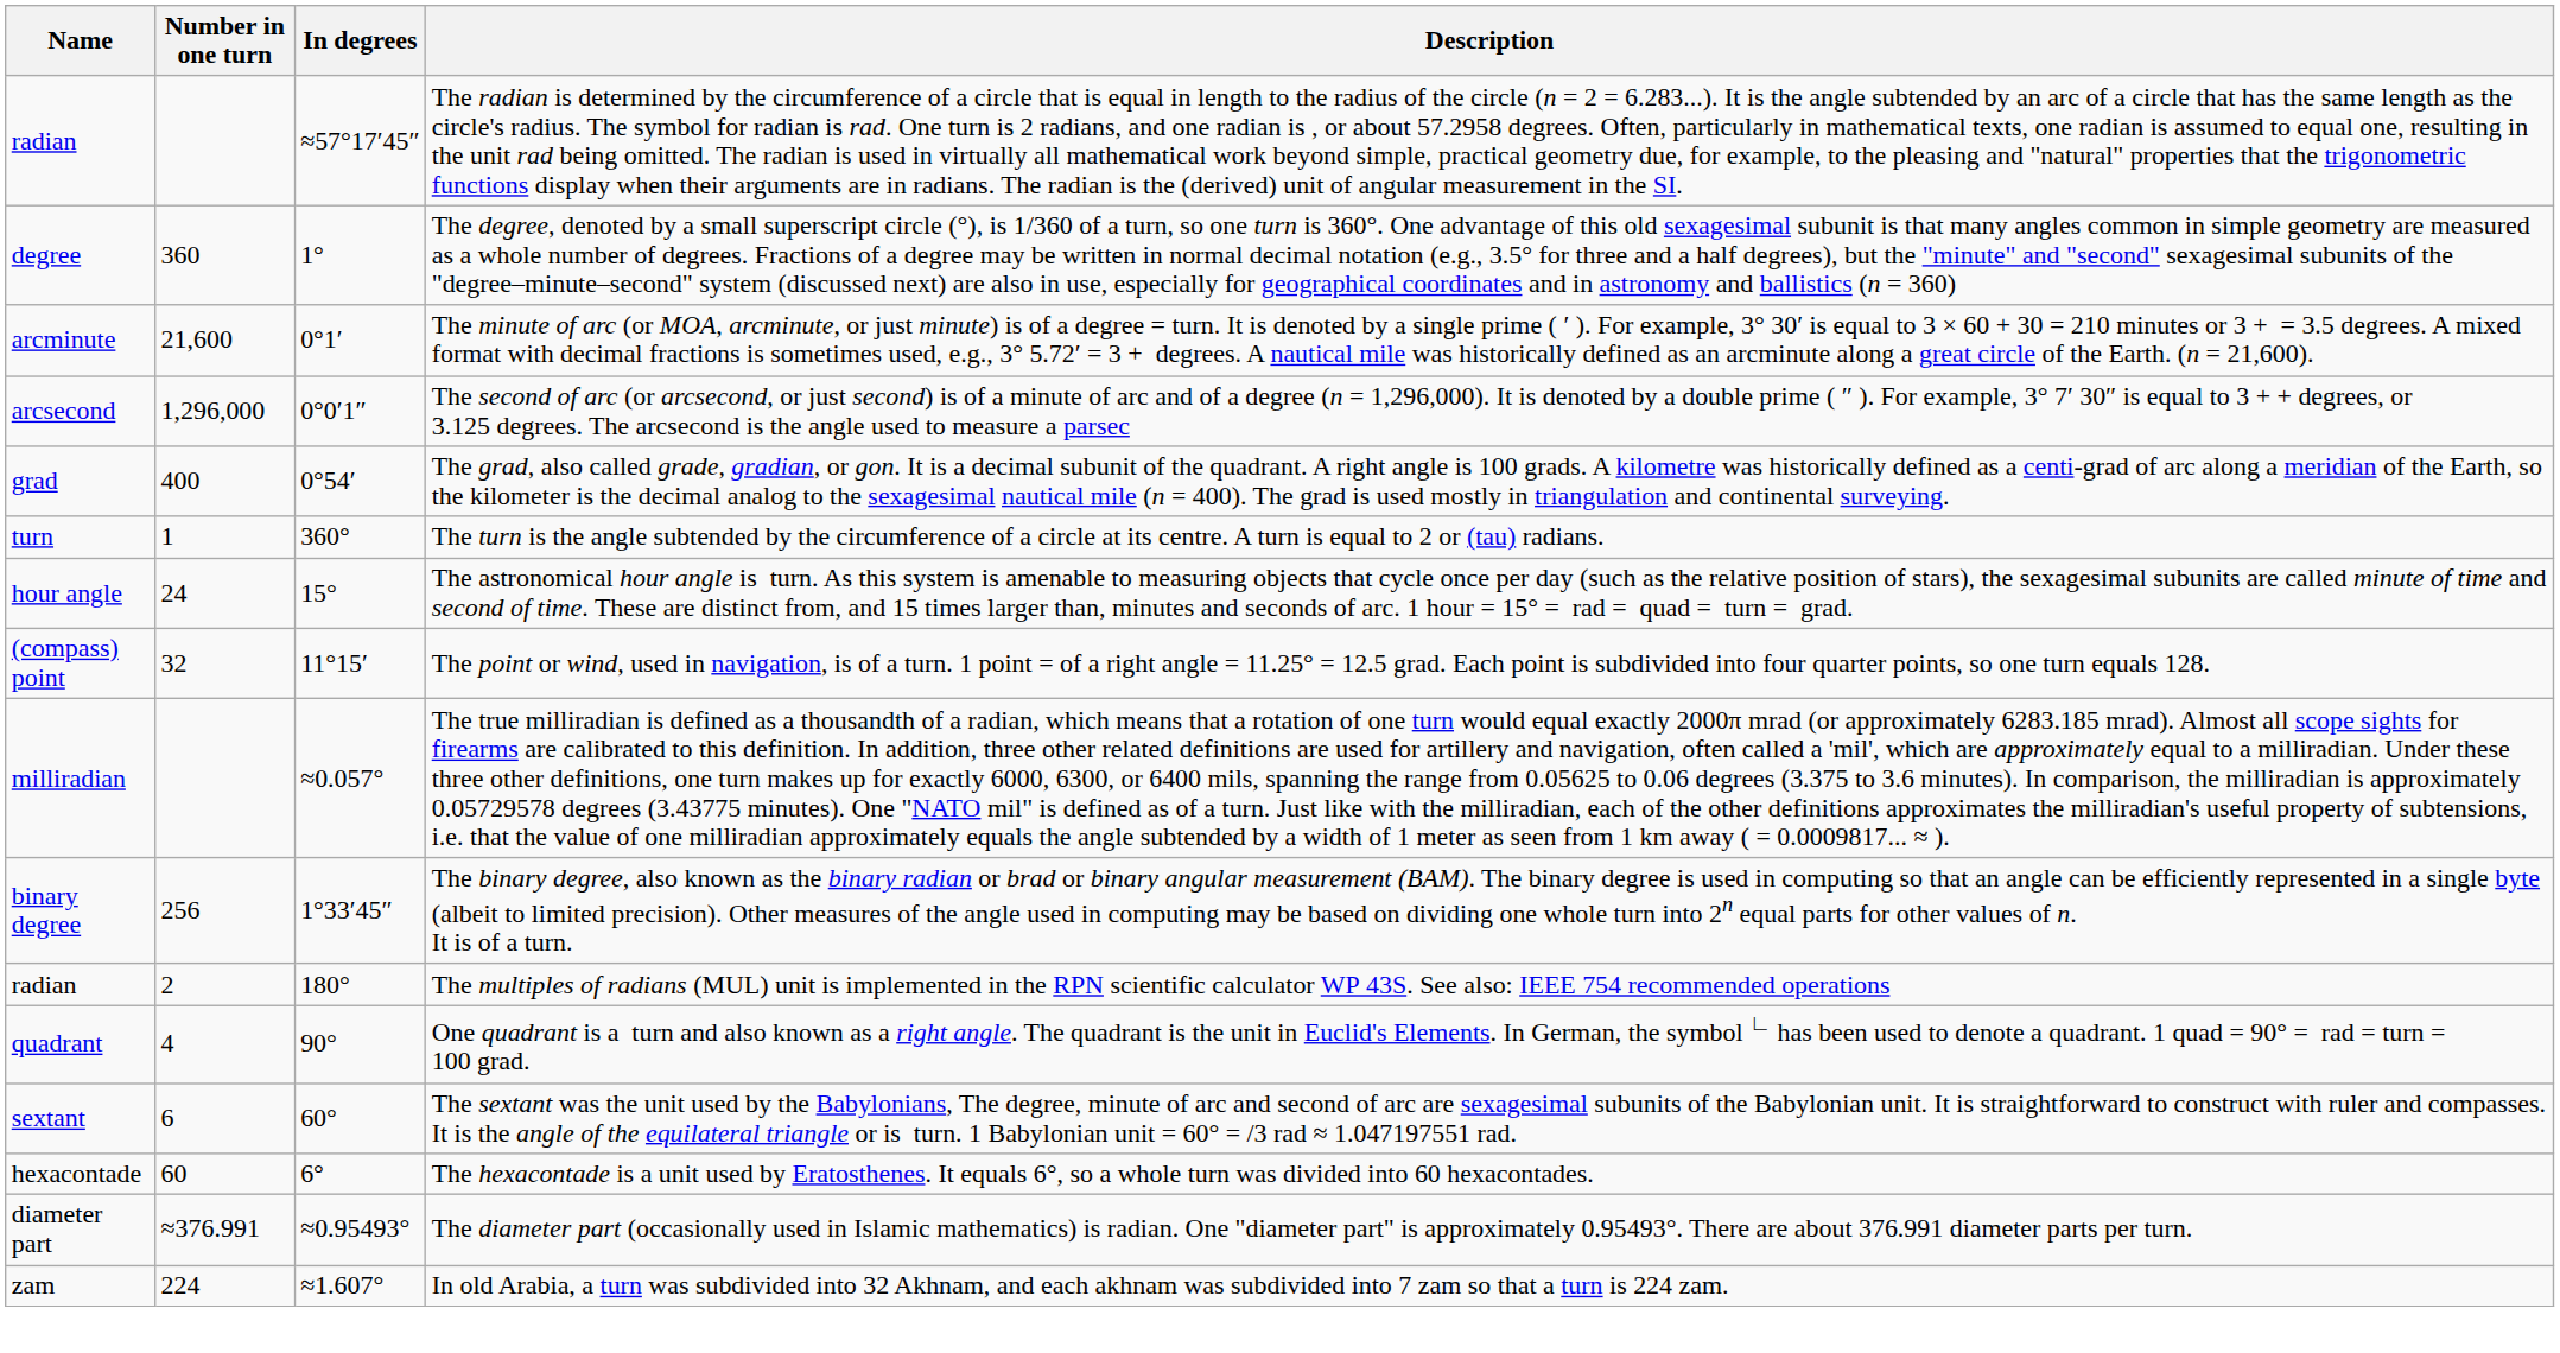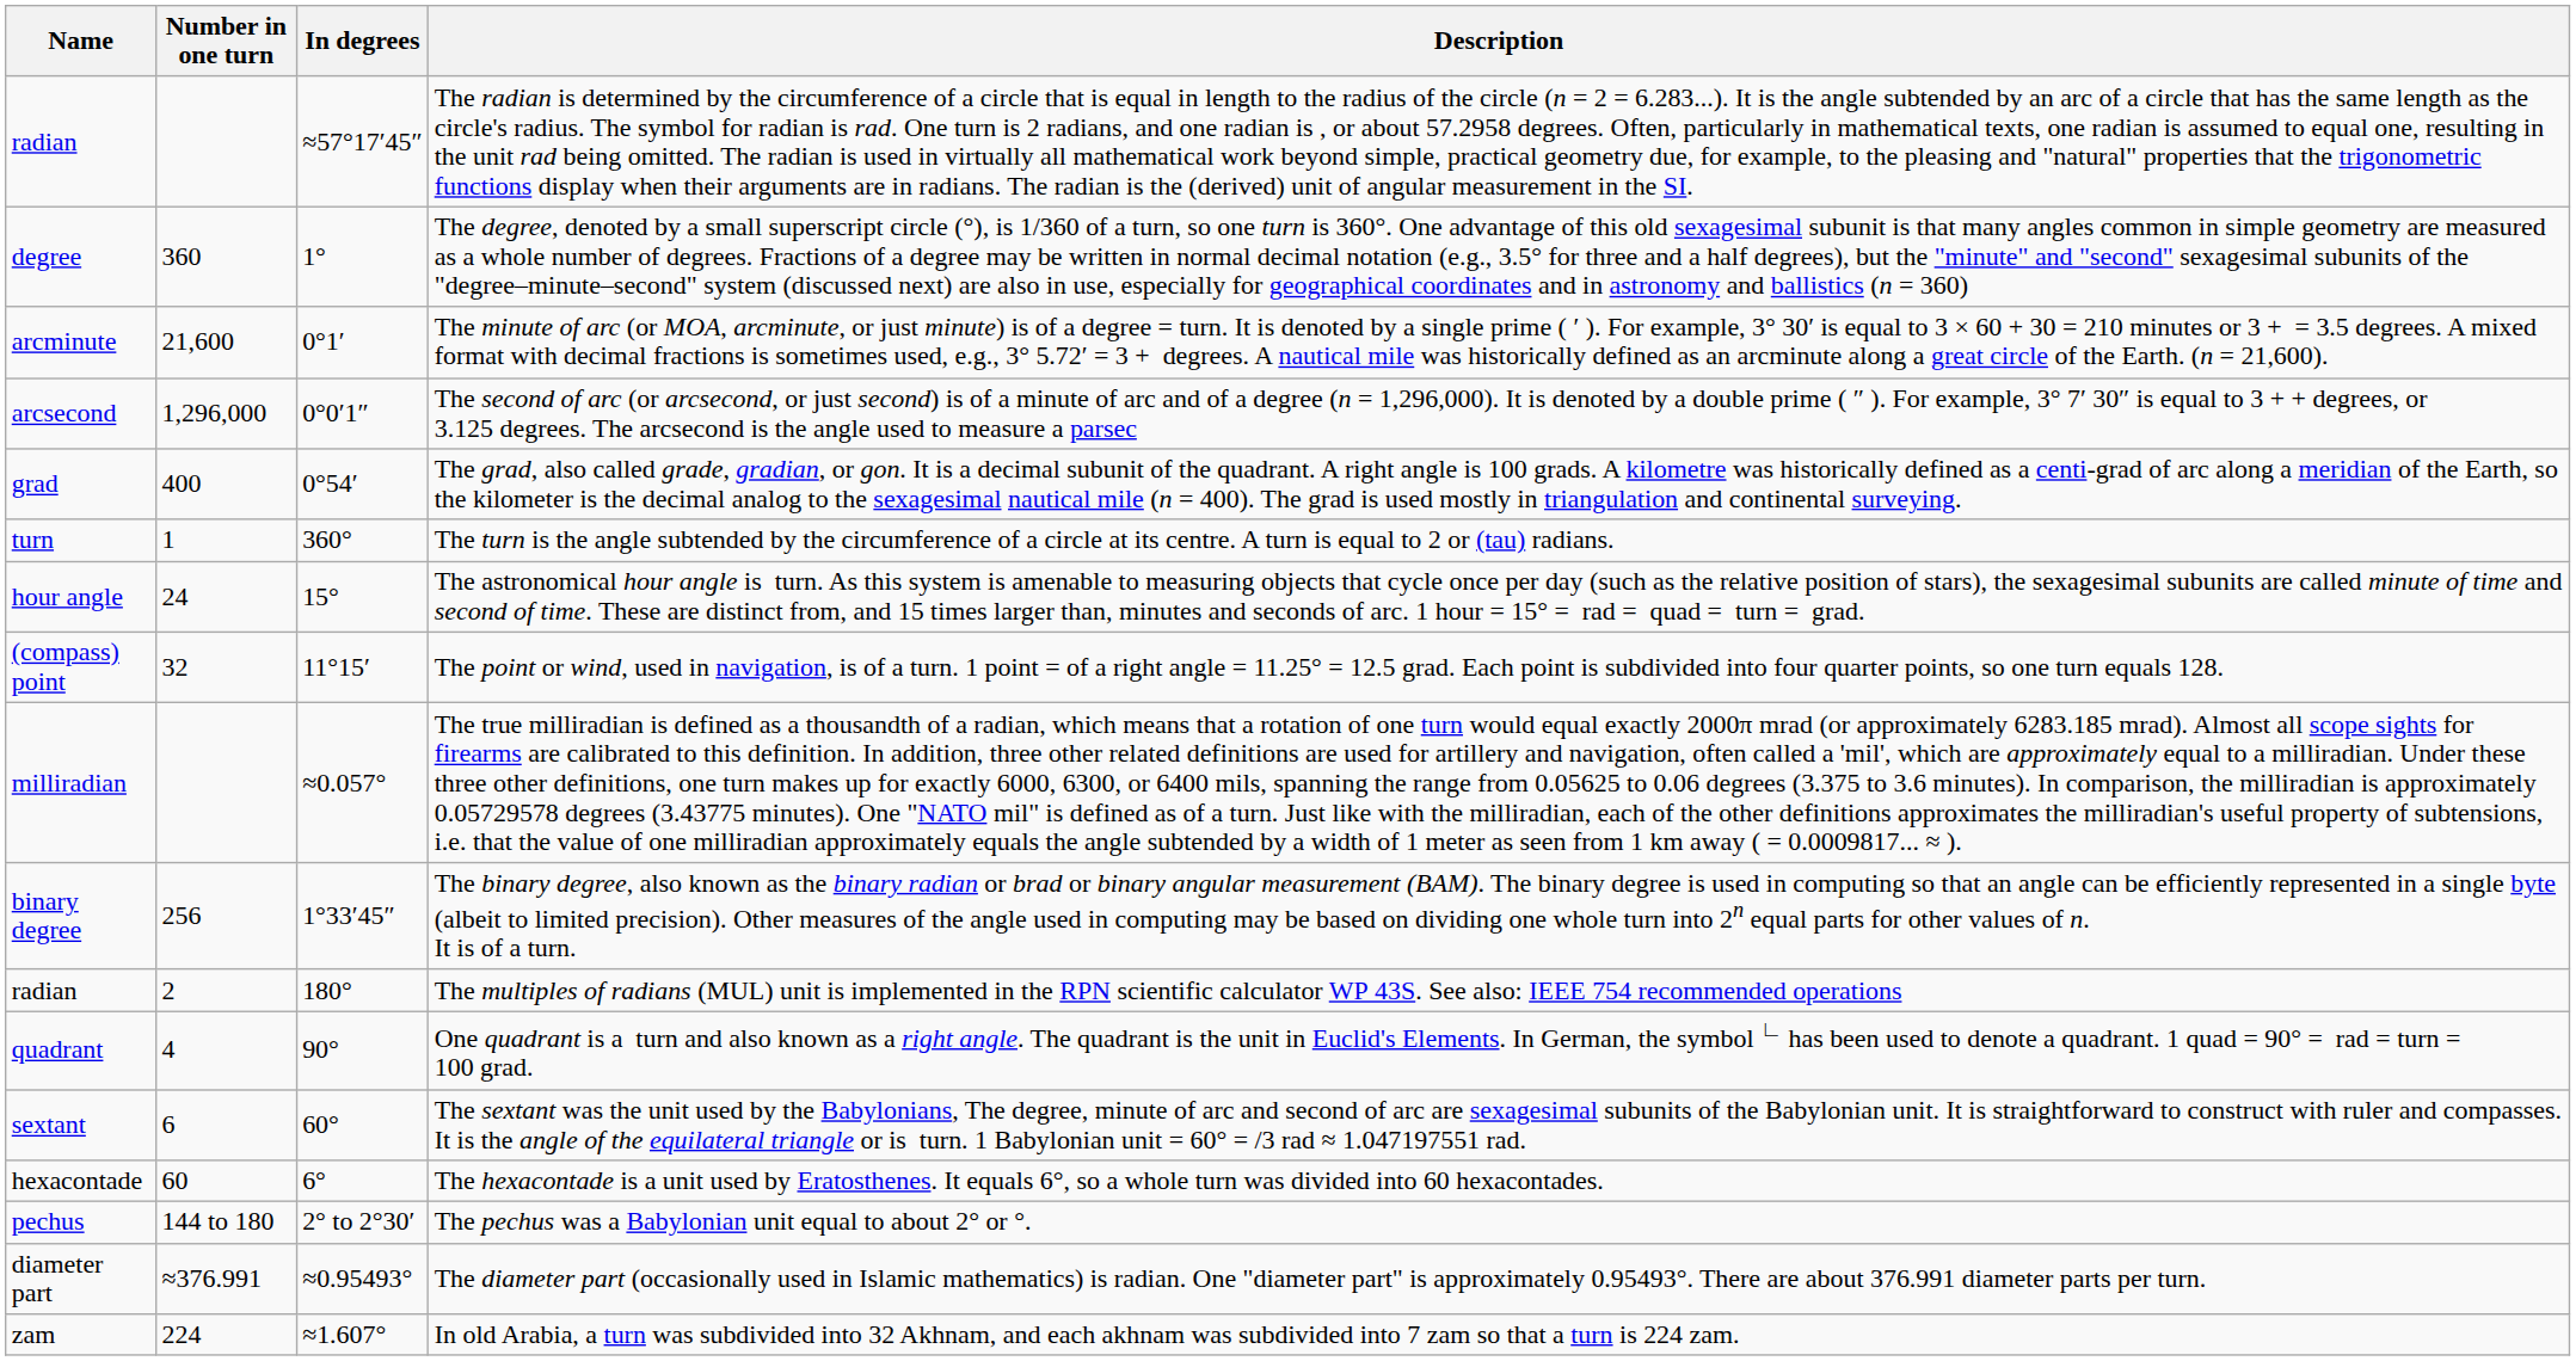+ row: pechus | 144 to 180 | 2° to 2°30′ | The pechus was a Babylonian unit equal to about 2° or °.
